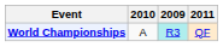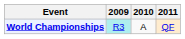columns swapped: 2009 <-> 2010
